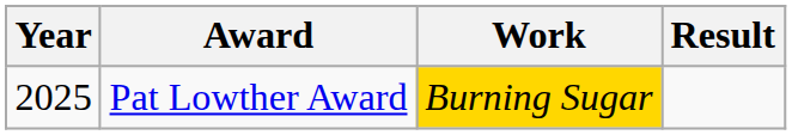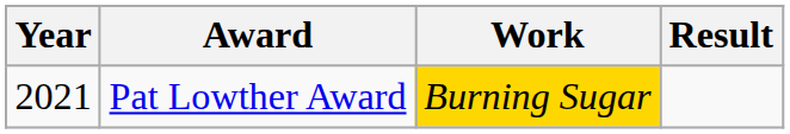Pat Lowther Award | Year: 2025 -> 2021
